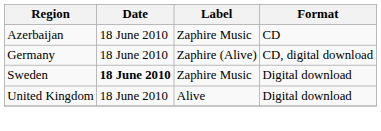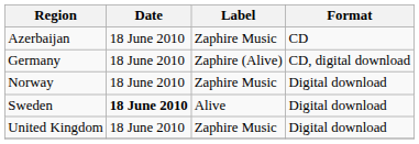+ row: Norway | 18 June 2010 | Zaphire Music | Digital download
Sweden | Label: Zaphire Music -> Alive
United Kingdom | Label: Alive -> Zaphire Music
